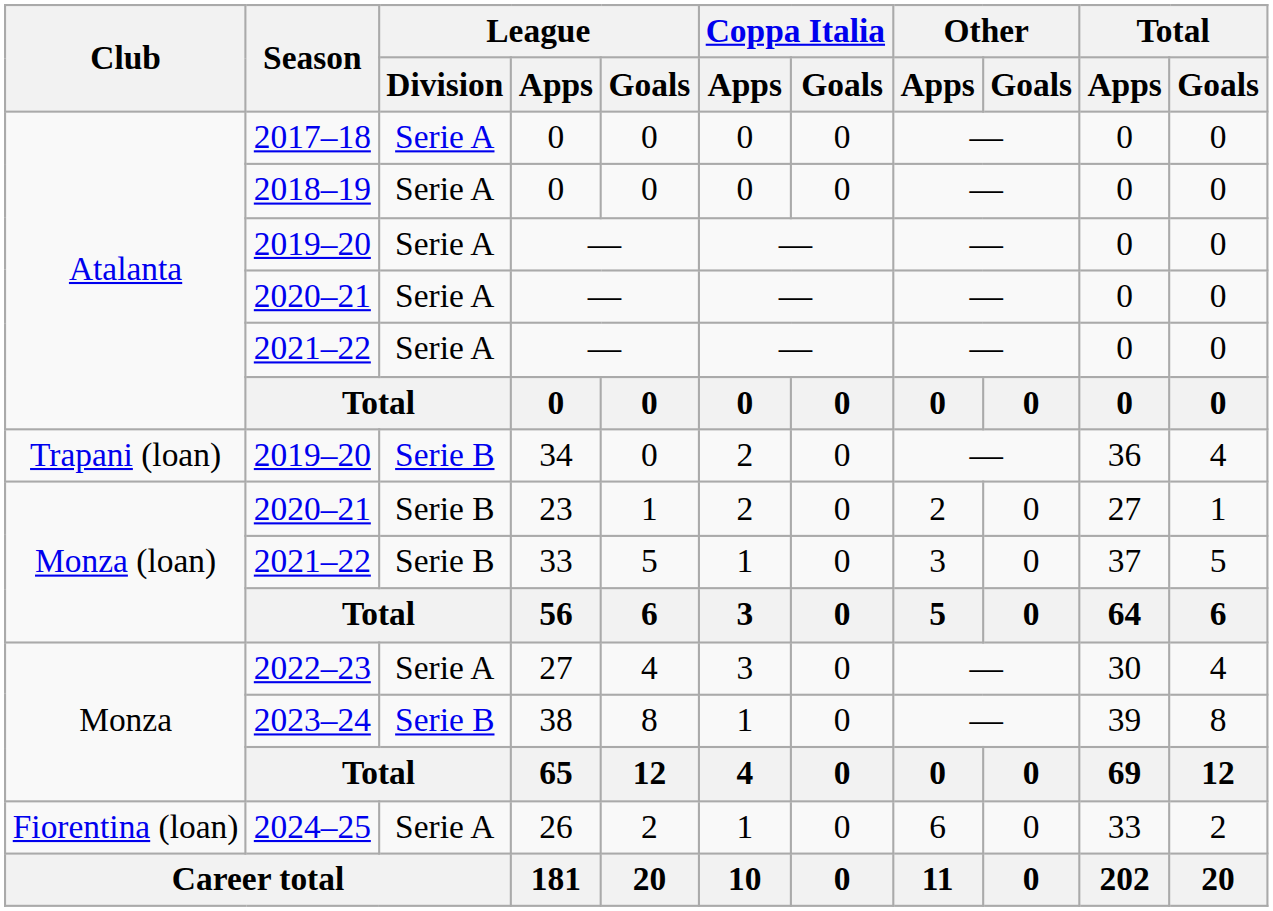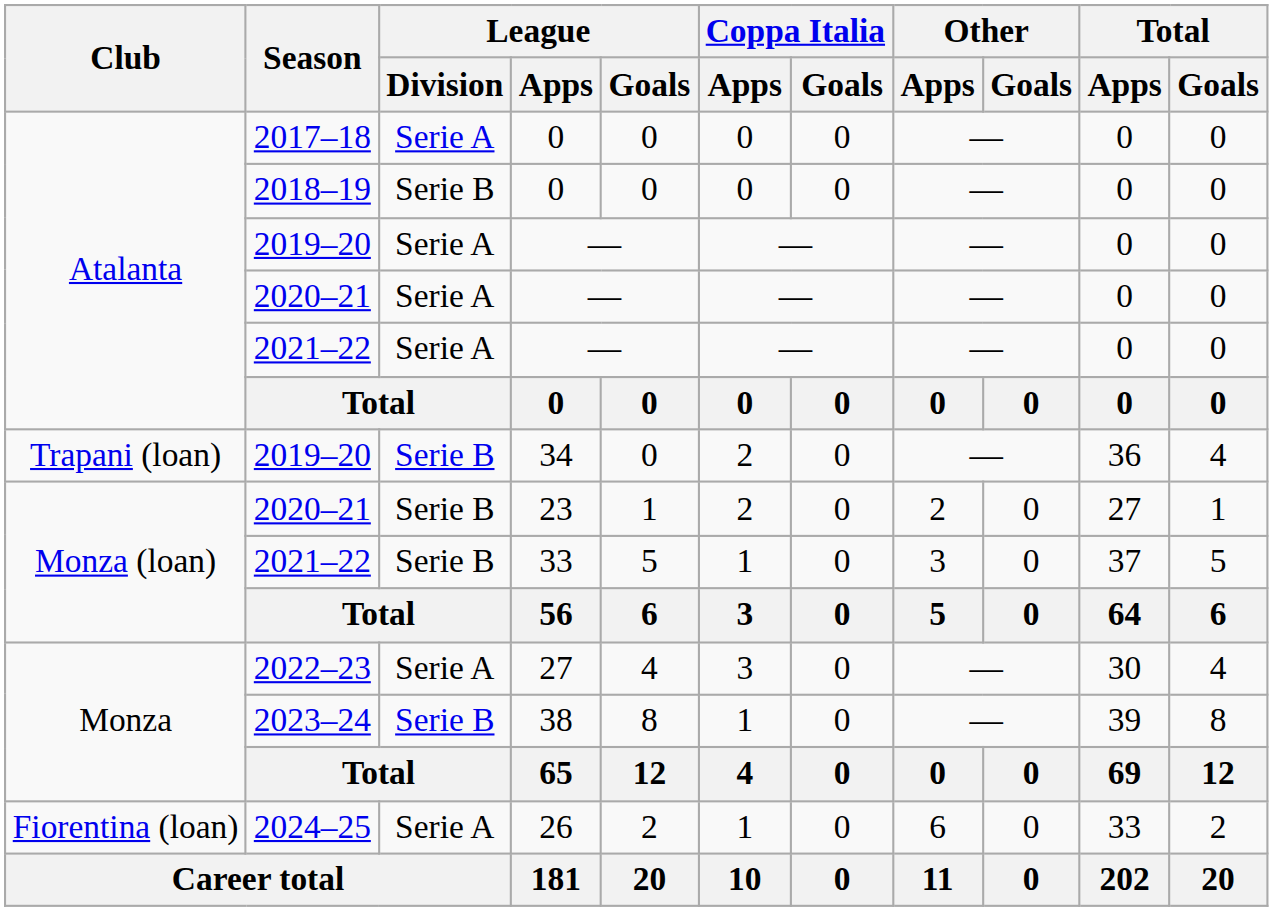2018–19 | League / Division: Serie A -> Serie B
